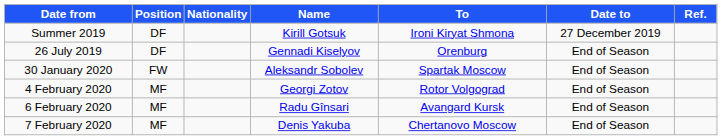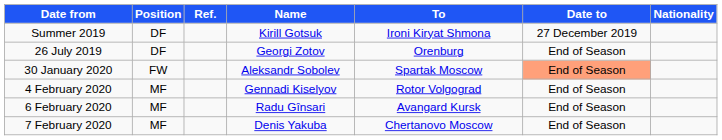columns swapped: Nationality <-> Ref.
26 July 2019 | Name: Gennadi Kiselyov -> Georgi Zotov
30 January 2020 | Date to: no background -> lightsalmon background
4 February 2020 | Name: Georgi Zotov -> Gennadi Kiselyov
